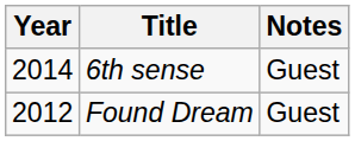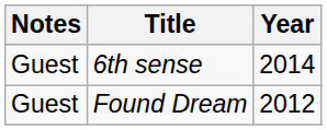columns swapped: Year <-> Notes
